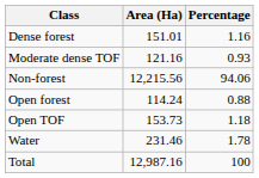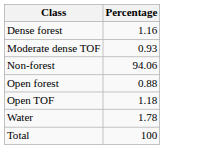- column: Area (Ha) | 151.01 | 121.16 | 12,215.56 | 114.24 | 153.73 | 231.46 | 12,987.16
